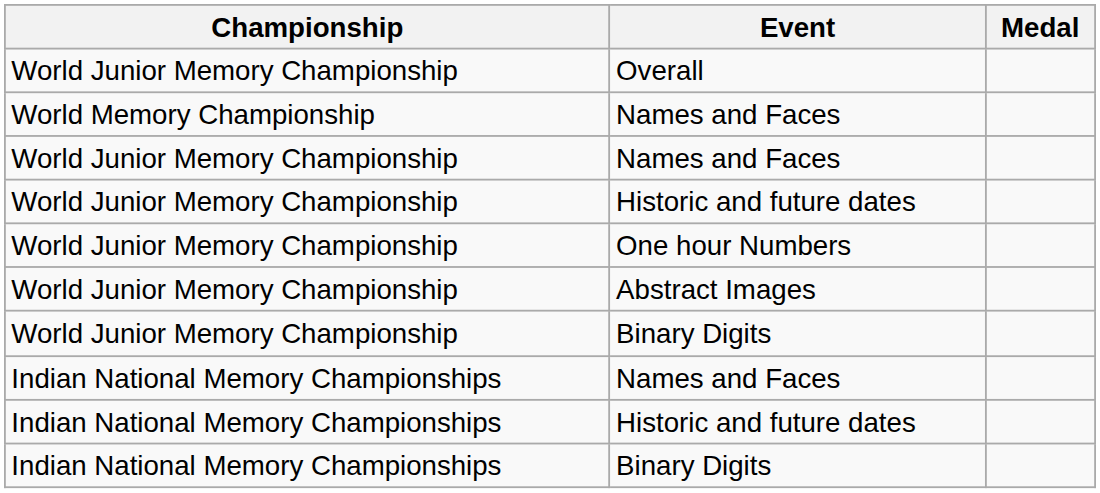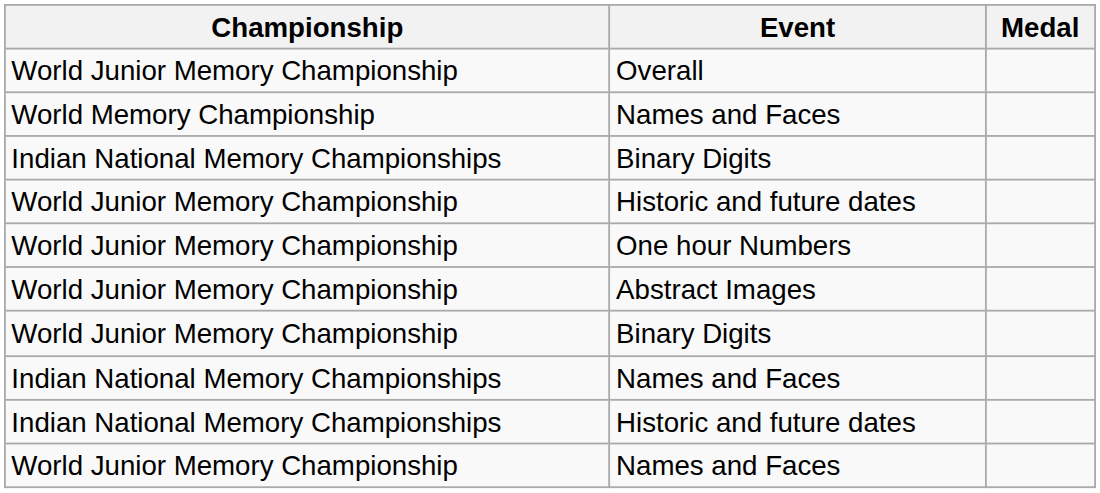rows swapped: World Junior Memory Championship / Names and Faces <-> Indian National Memory Championships / Binary Digits
